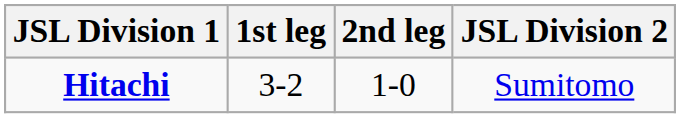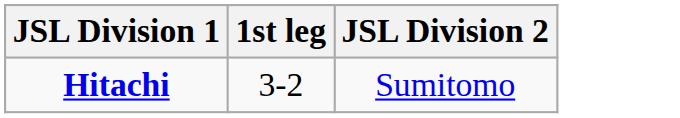- column: 2nd leg | 1-0
